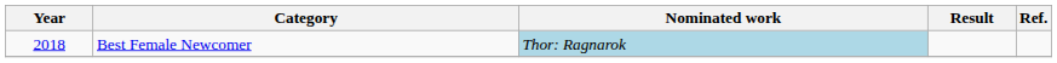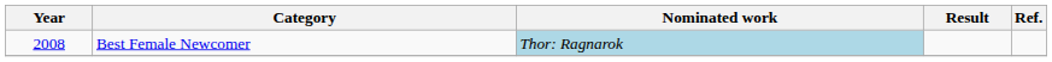Best Female Newcomer | Year: 2018 -> 2008
